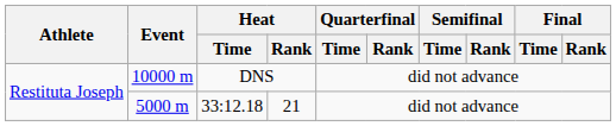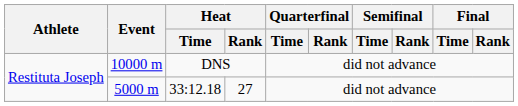33:12.18 | Heat / Rank: 21 -> 27
